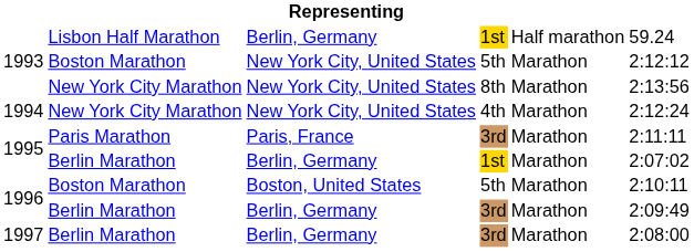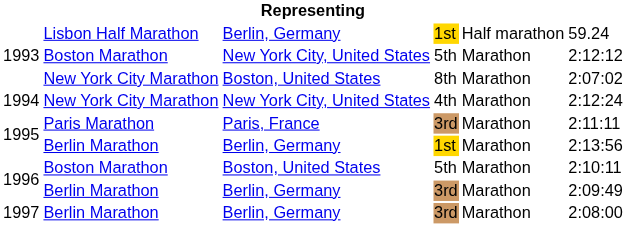1993 / New York City Marathon | column 3: New York City, United States -> Boston, United States
1993 / New York City Marathon | column 6: 2:13:56 -> 2:07:02
1995 / Berlin Marathon | column 6: 2:07:02 -> 2:13:56
